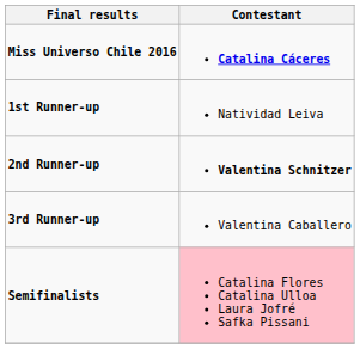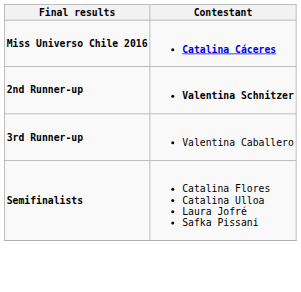- row: 1st Runner-up | Natividad Leiva
Semifinalists | Contestant: pink background -> no background
